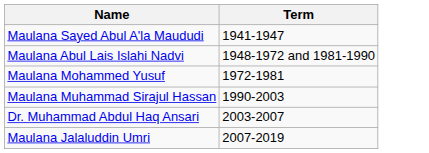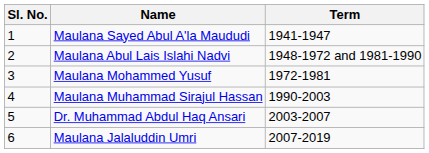+ column: Sl. No. | 1 | 2 | 3 | 4 | 5 | 6
